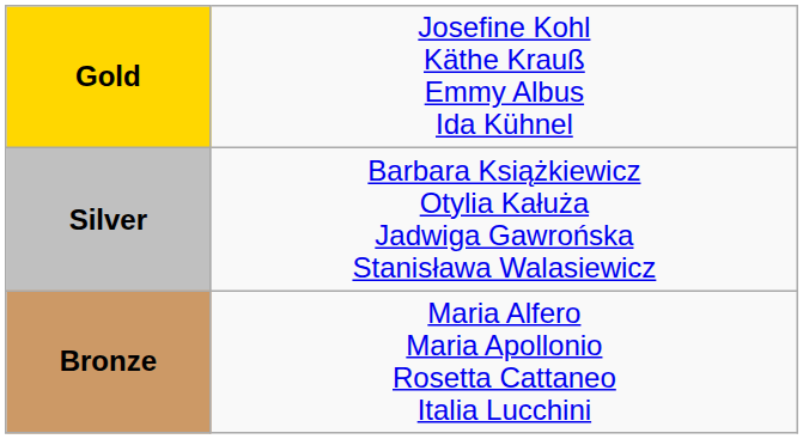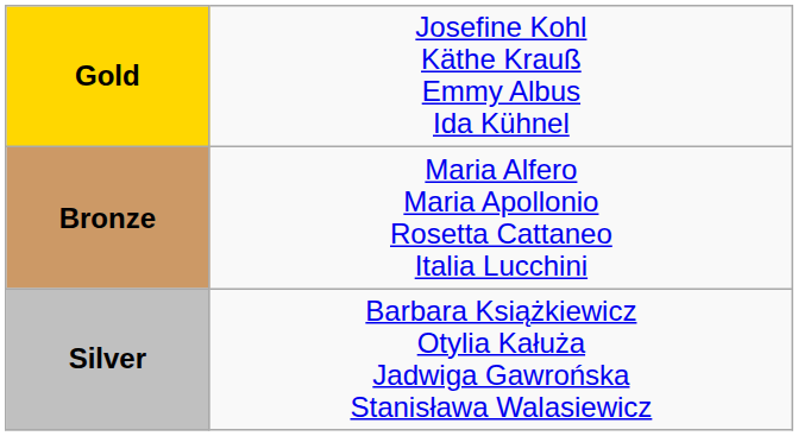rows swapped: Silver <-> Bronze
